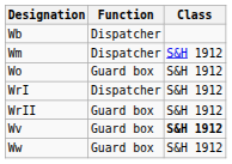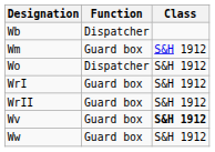Wm | Function: Dispatcher -> Guard box
Wo | Function: Guard box -> Dispatcher
WrI | Function: Dispatcher -> Guard box
